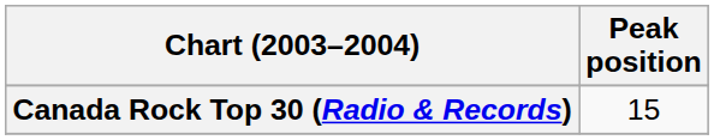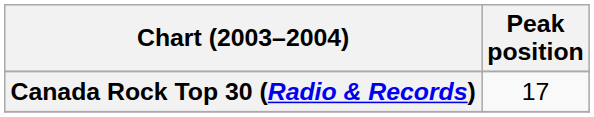Canada Rock Top 30 (Radio & Records) | Peak position: 15 -> 17
